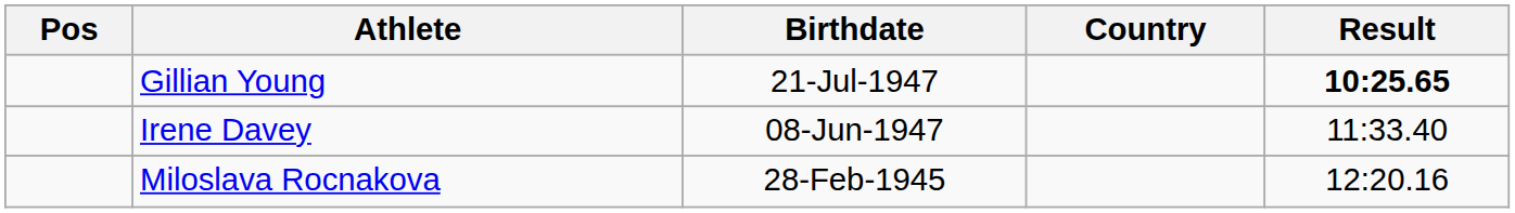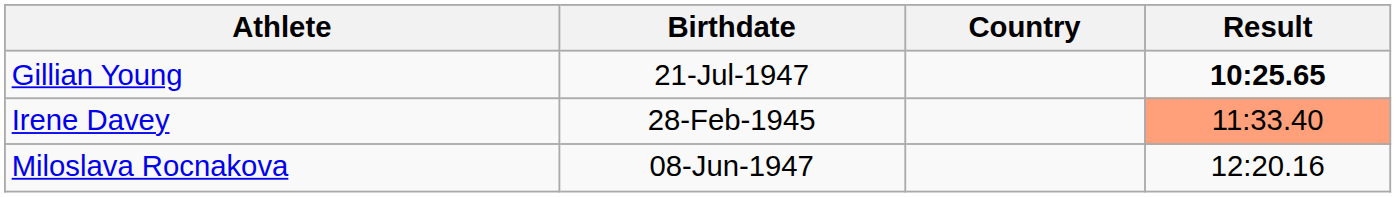- column: Pos
Irene Davey | Birthdate: 08-Jun-1947 -> 28-Feb-1945
Irene Davey | Result: no background -> lightsalmon background
Miloslava Rocnakova | Birthdate: 28-Feb-1945 -> 08-Jun-1947
